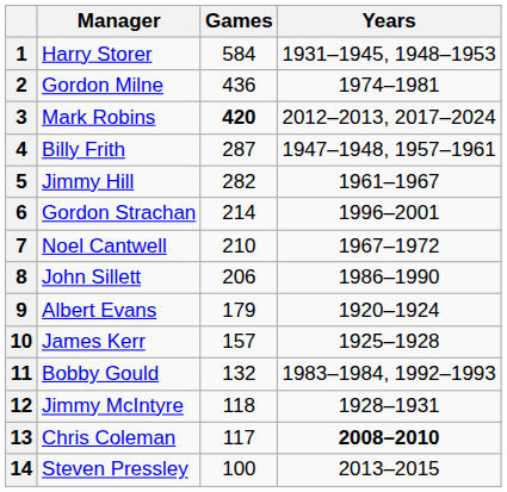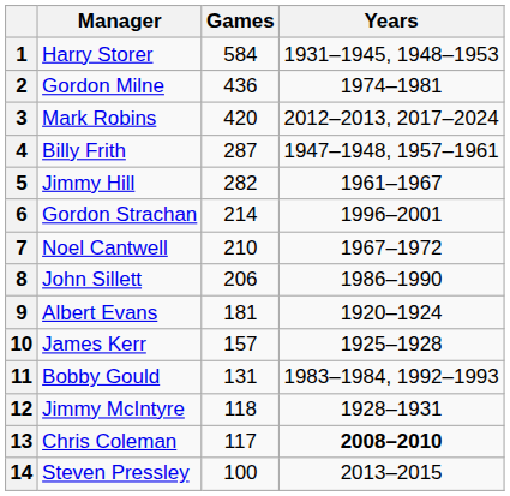3 | Games: bold -> normal
9 | Games: 179 -> 181
11 | Games: 132 -> 131
